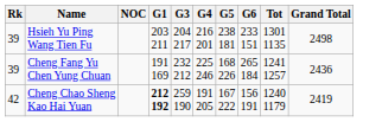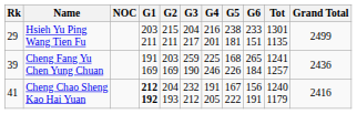+ column: G2 | 215 211 | 203 169 | 204 193
Hsieh Yu Ping Wang Tien Fu | Rk: 39 -> 29
Hsieh Yu Ping Wang Tien Fu | Grand Total: 2498 -> 2499
Cheng Fang Yu Chen Yung Chuan | G3: 232 212 -> 259 190
Cheng Chao Sheng Kao Hai Yuan | Rk: 42 -> 41
Cheng Chao Sheng Kao Hai Yuan | G3: 259 190 -> 232 212
Cheng Chao Sheng Kao Hai Yuan | Grand Total: 2419 -> 2416
